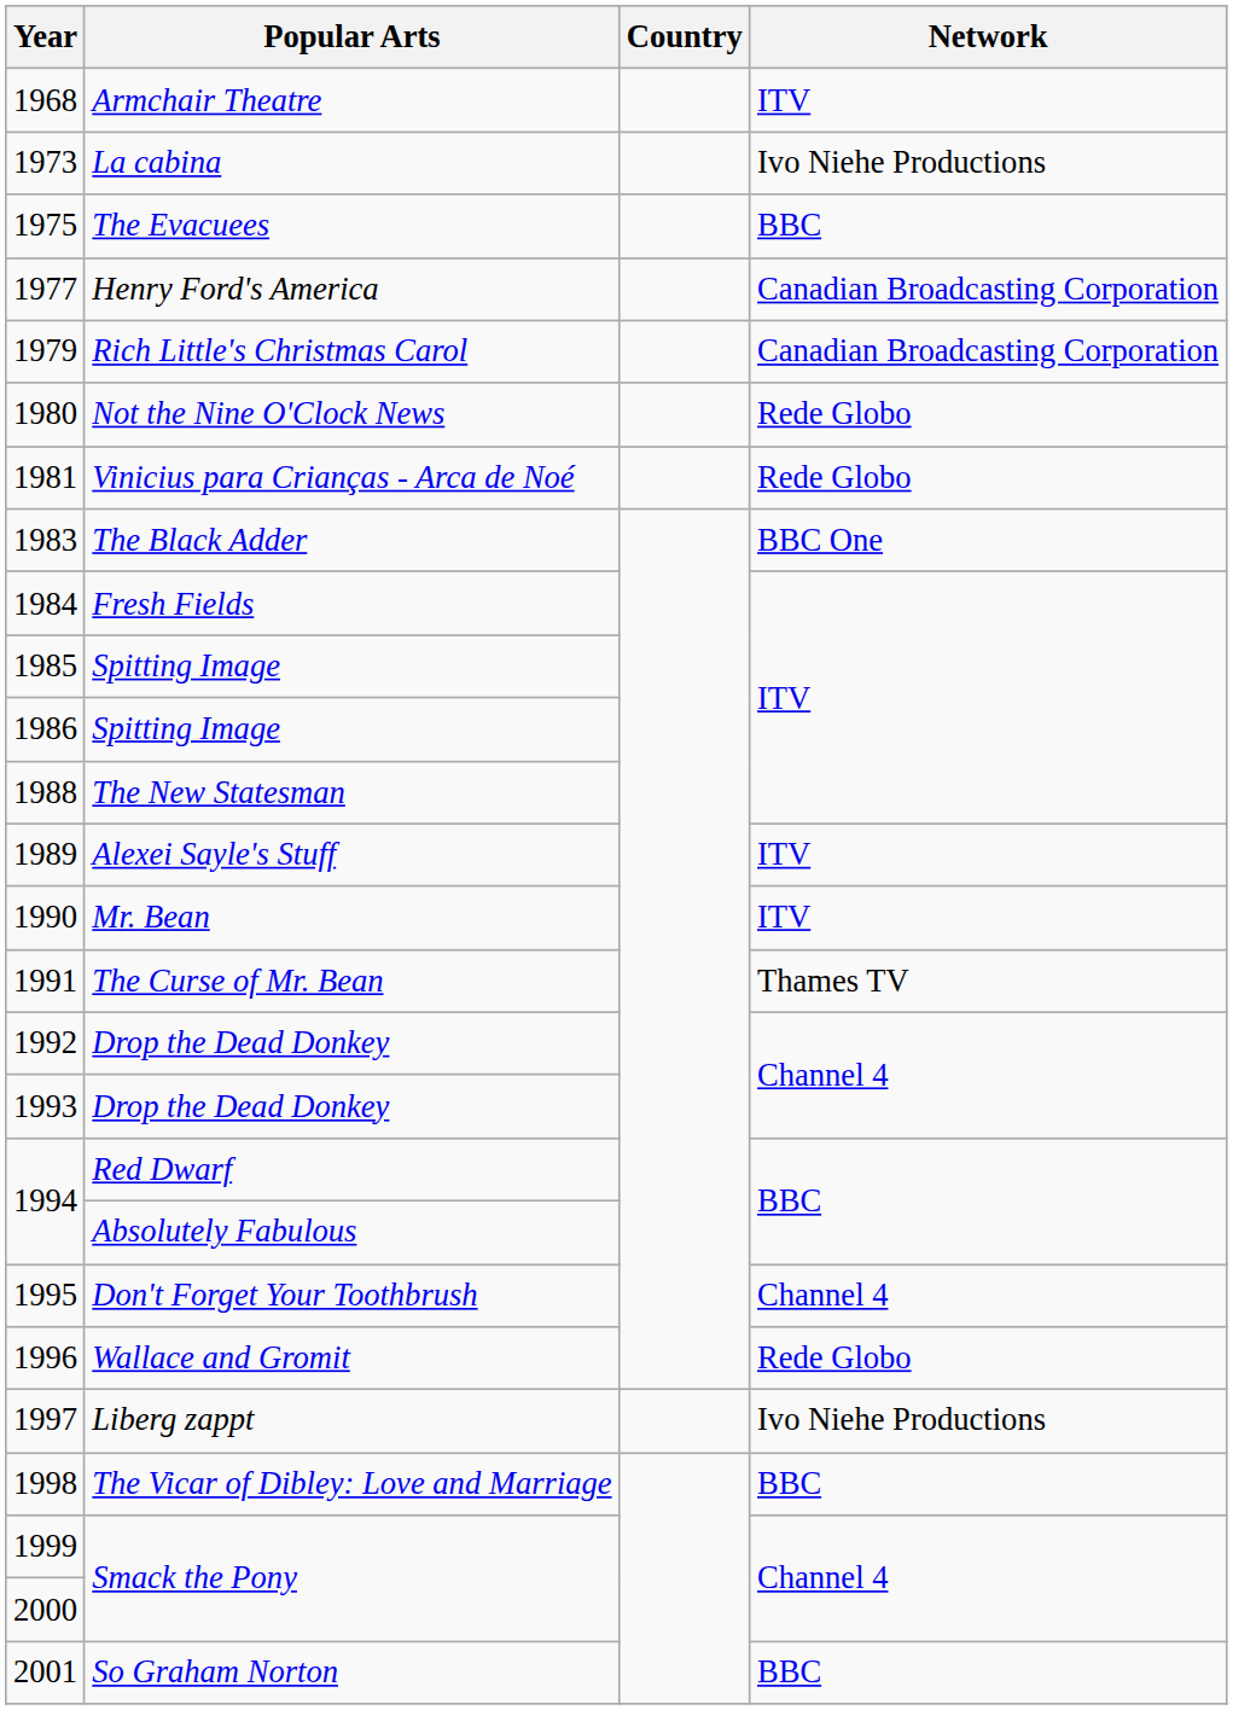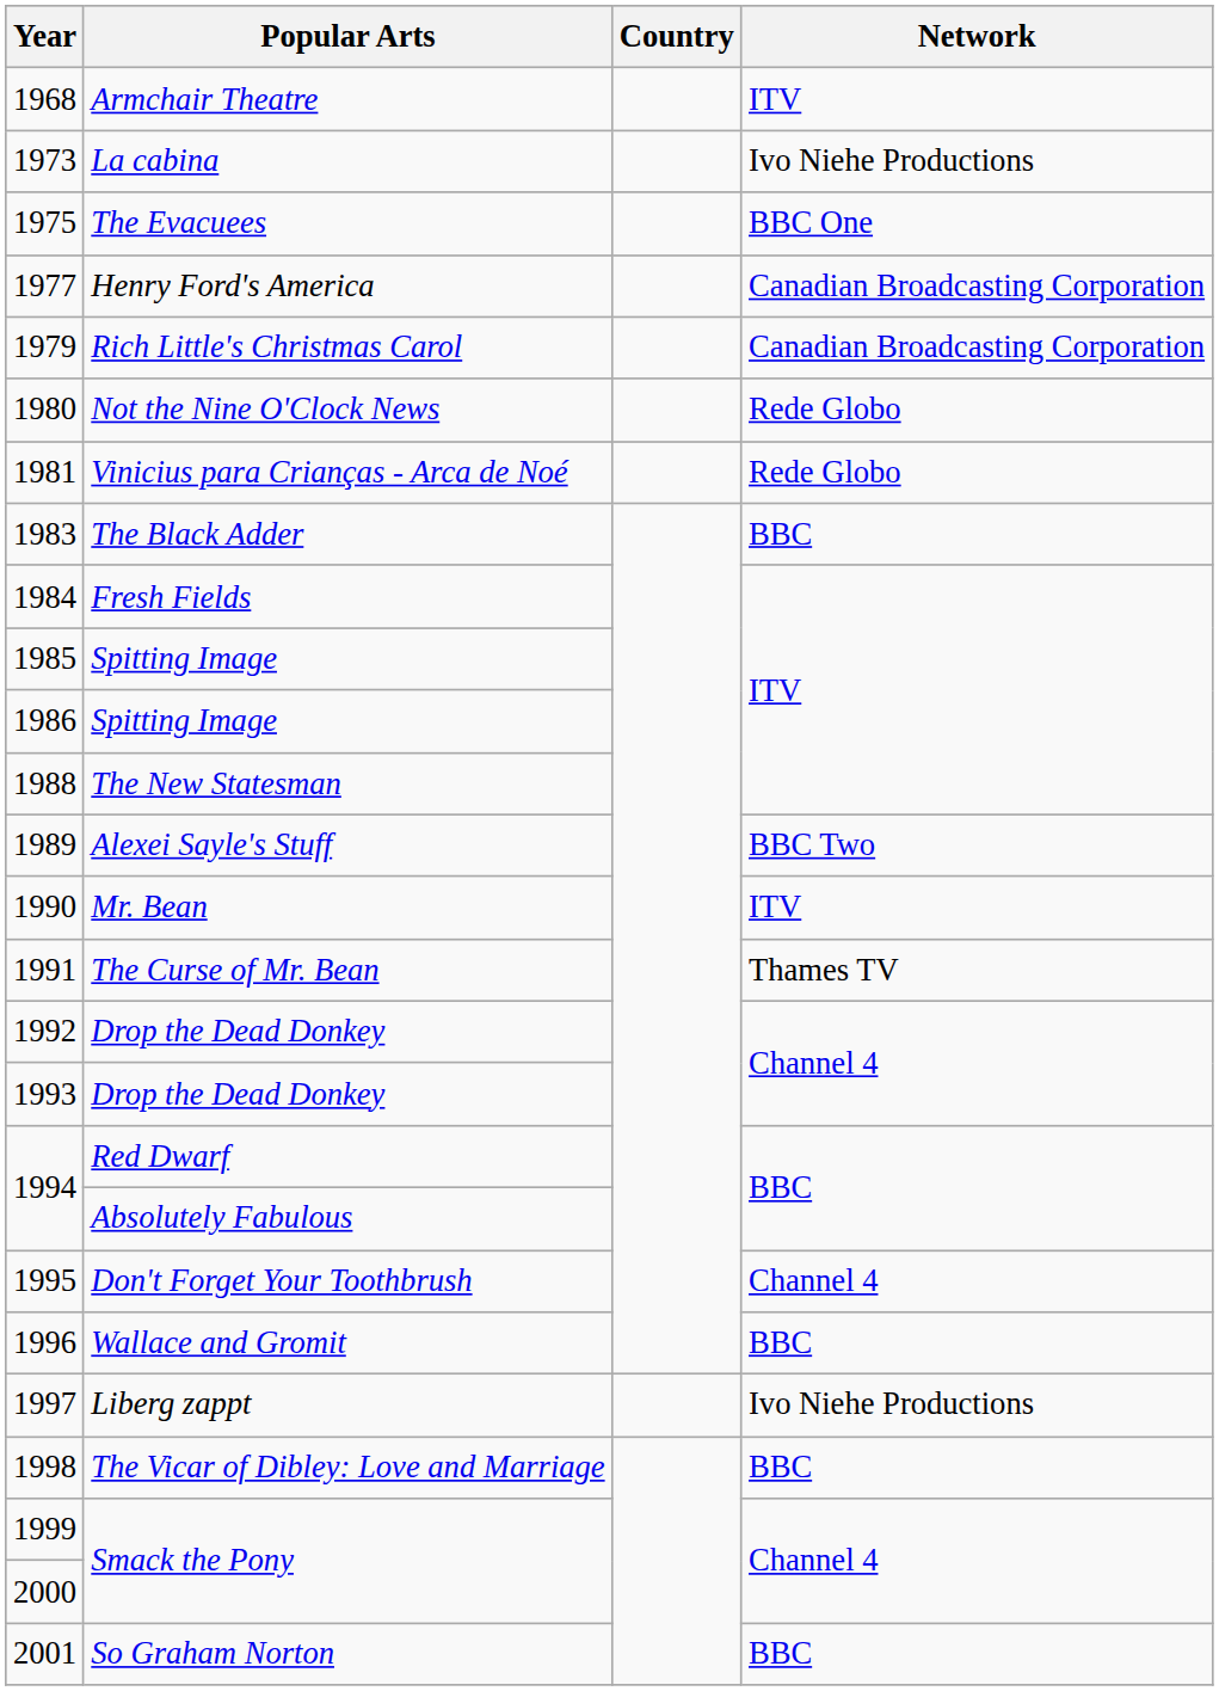1975 | Network: BBC -> BBC One
1983 | Network: BBC One -> BBC
1989 | Network: ITV -> BBC Two
1996 | Network: Rede Globo -> BBC
